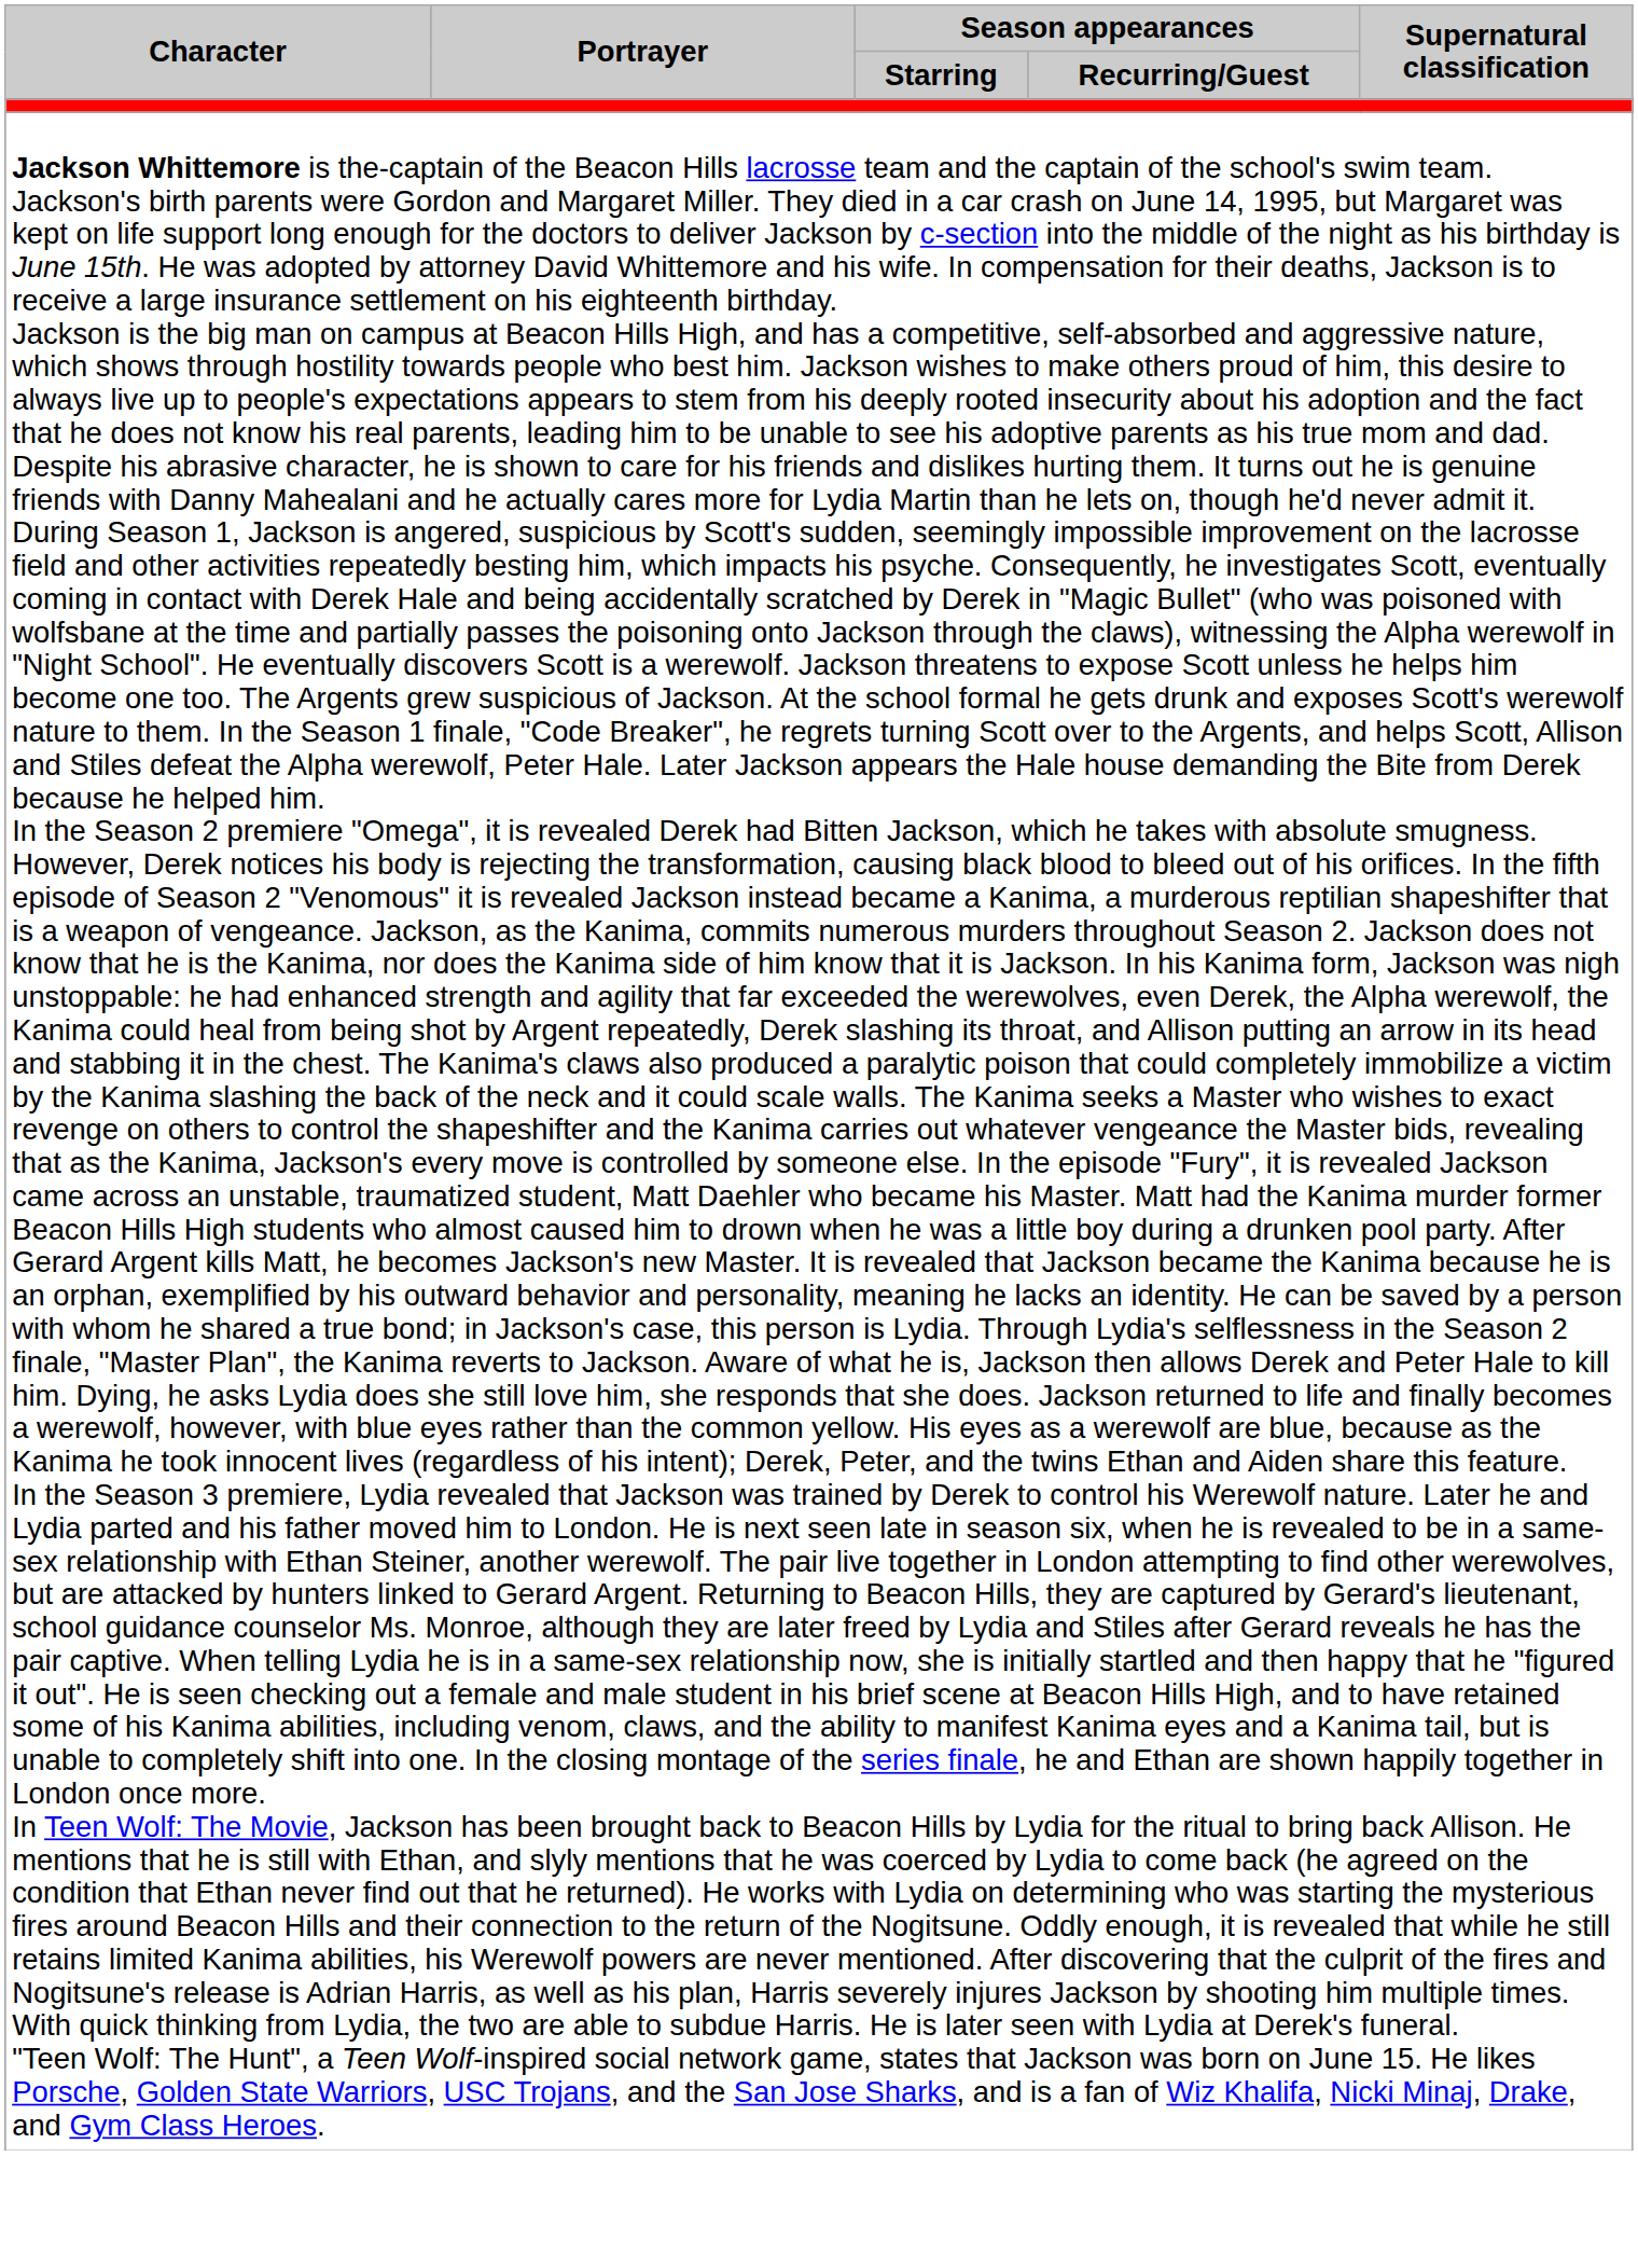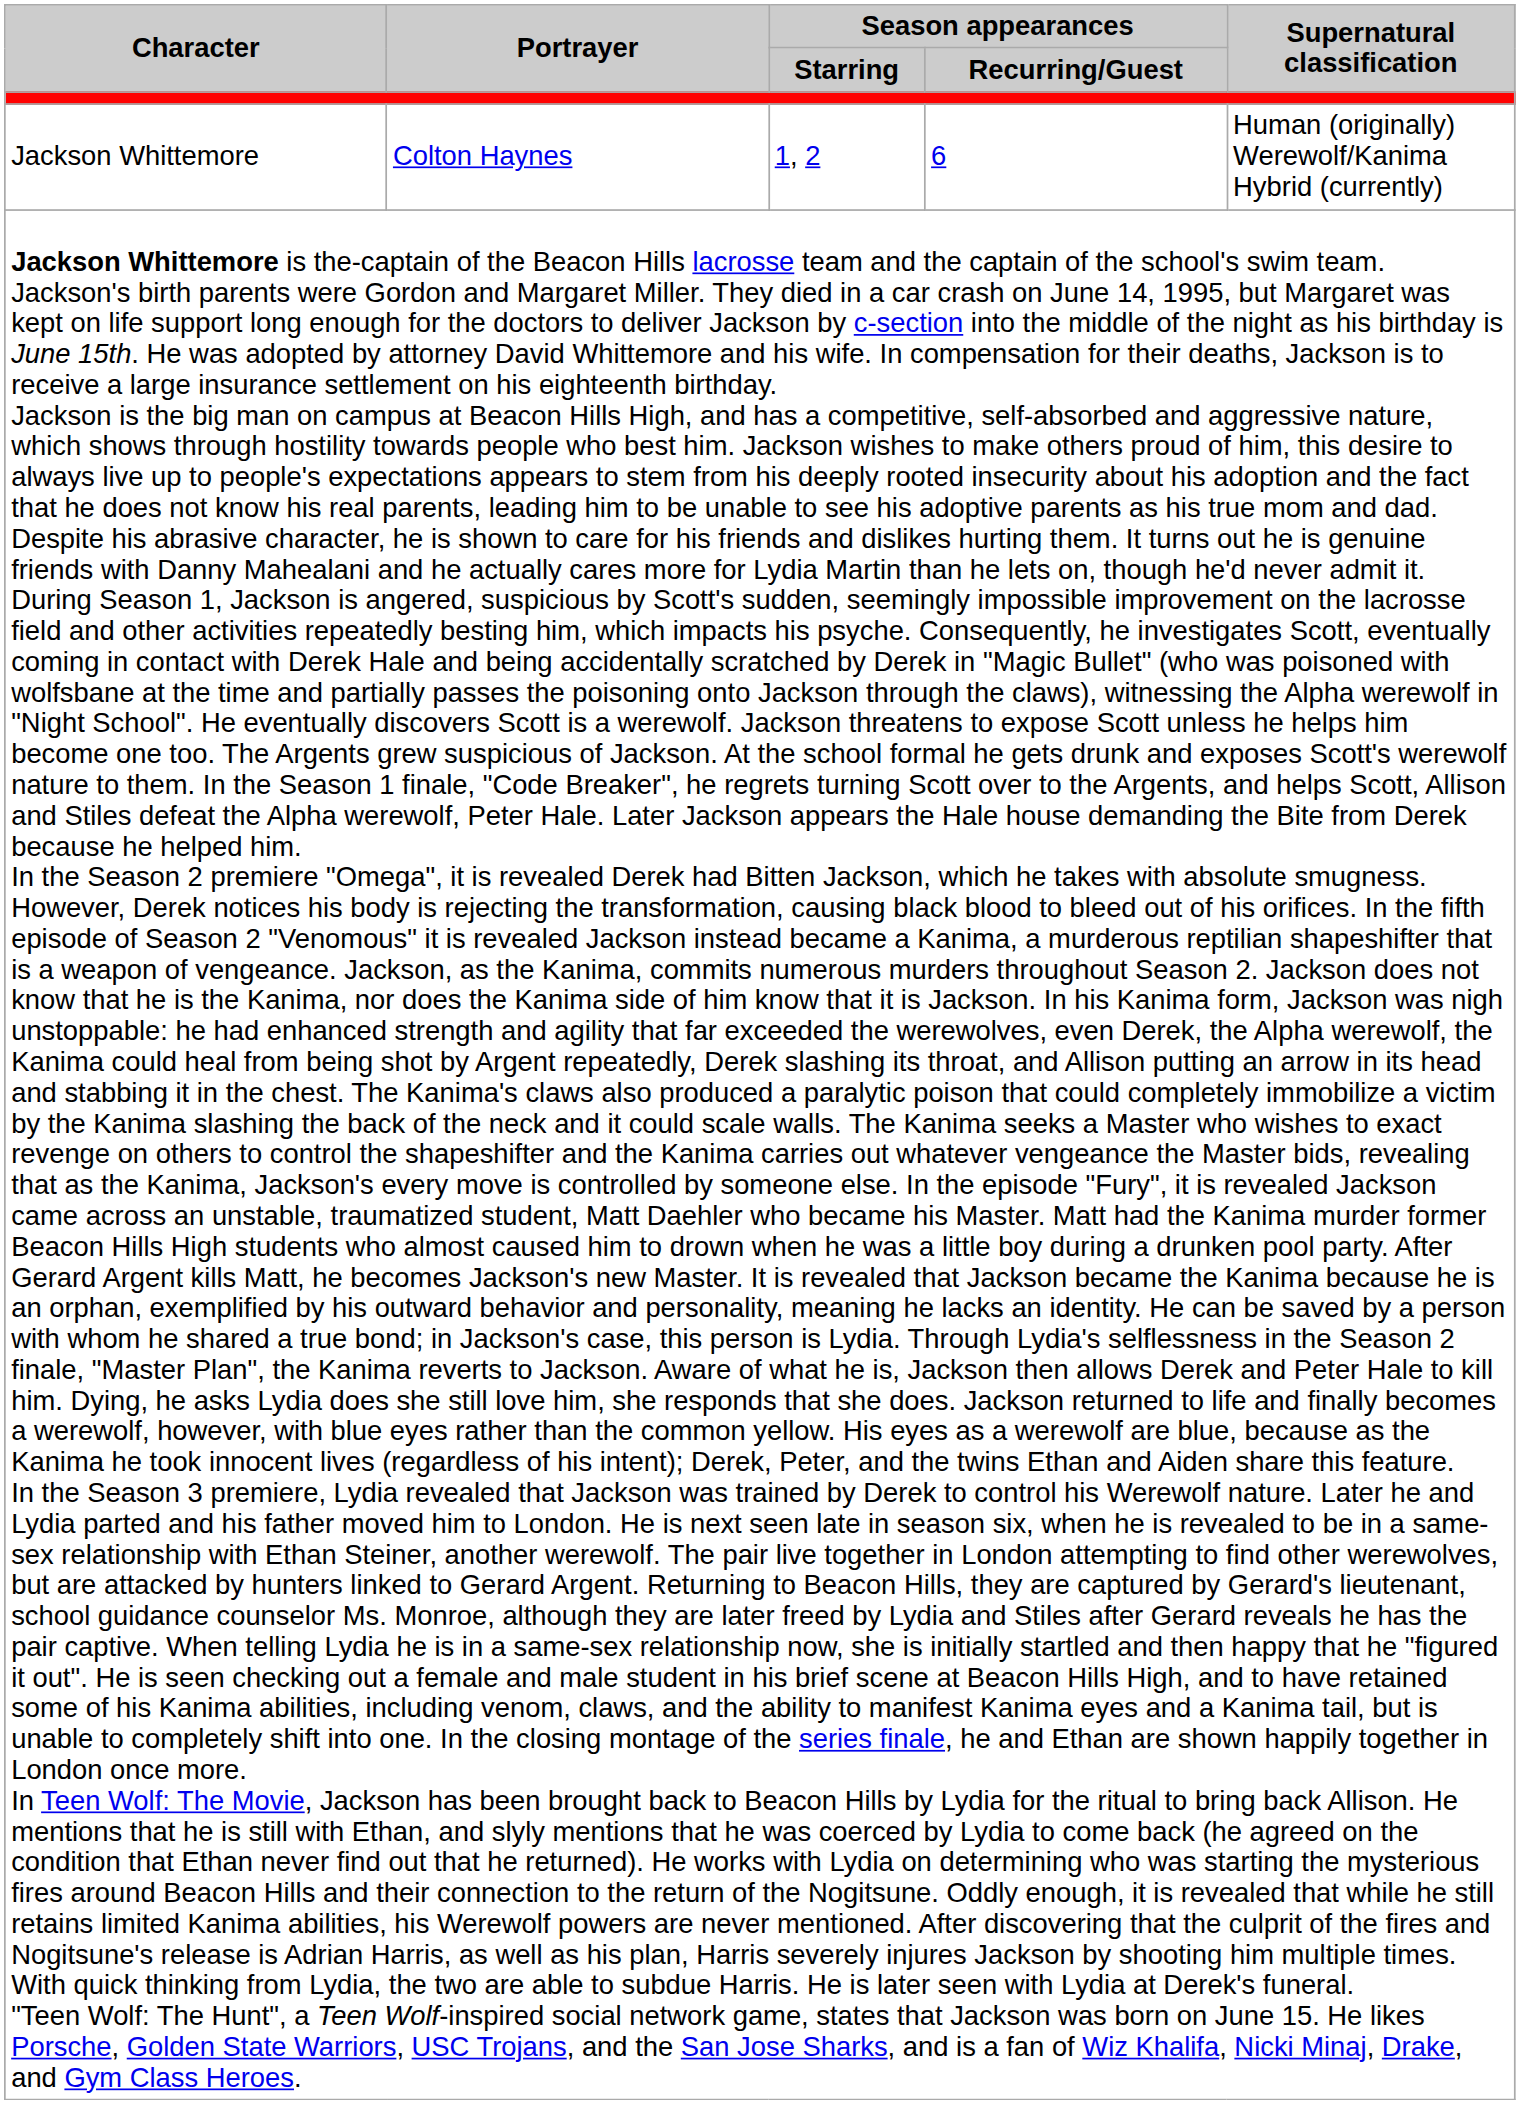+ row: Jackson Whittemore | Colton Haynes | 1, 2 | 6 | Human (originally) Werewolf/Kanima Hybrid (currently)
